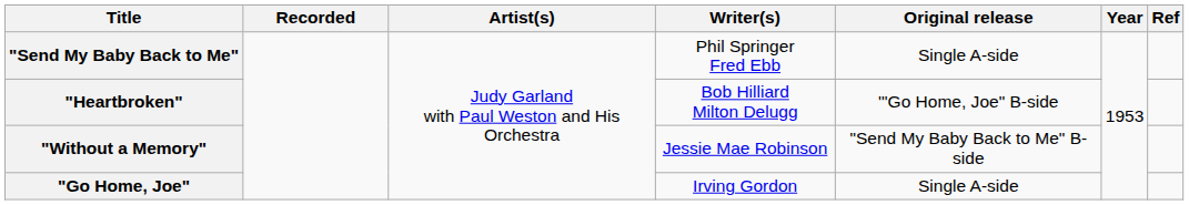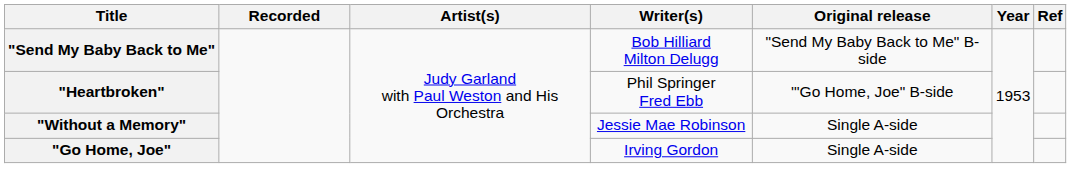"Send My Baby Back to Me" | Writer(s): Phil Springer Fred Ebb -> Bob Hilliard Milton Delugg
"Send My Baby Back to Me" | Original release: Single A-side -> "Send My Baby Back to Me" B-side
"Heartbroken" | Writer(s): Bob Hilliard Milton Delugg -> Phil Springer Fred Ebb
"Without a Memory" | Original release: "Send My Baby Back to Me" B-side -> Single A-side
